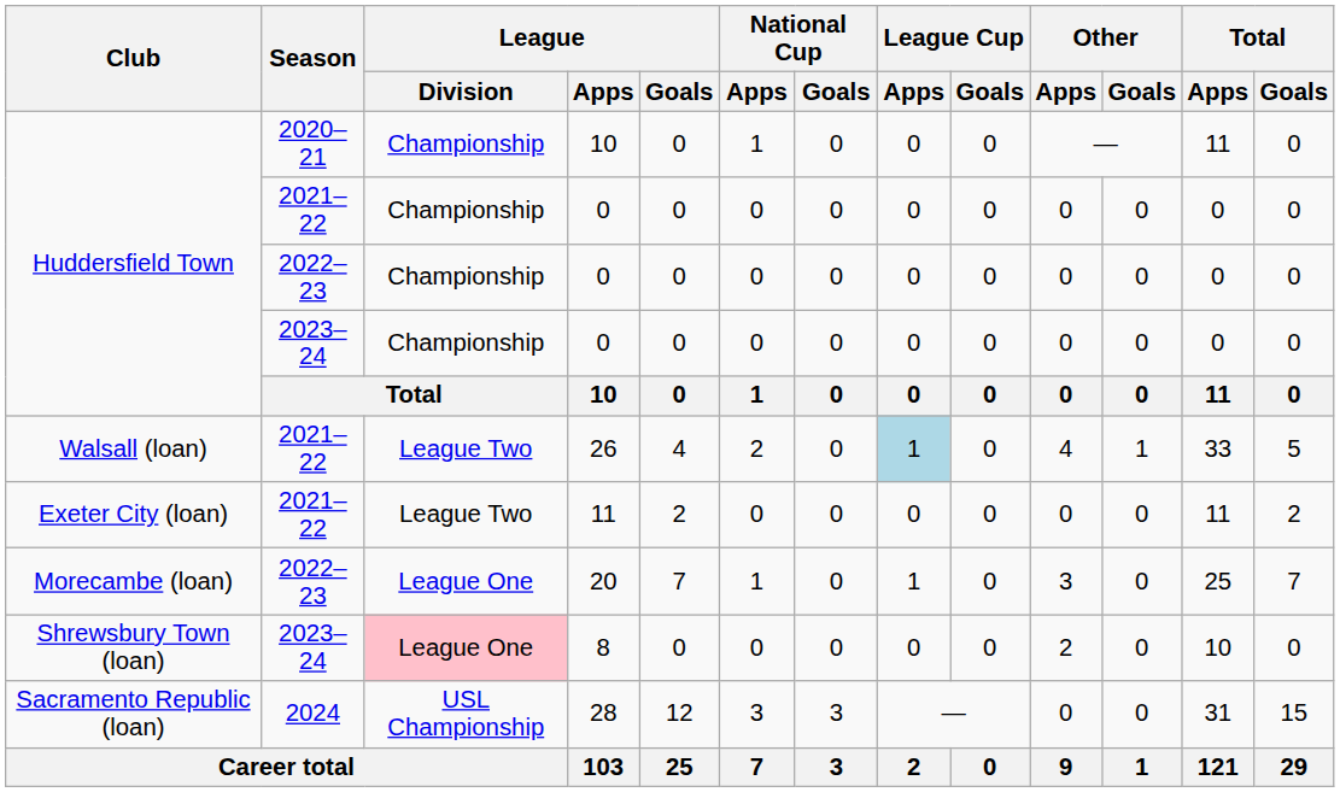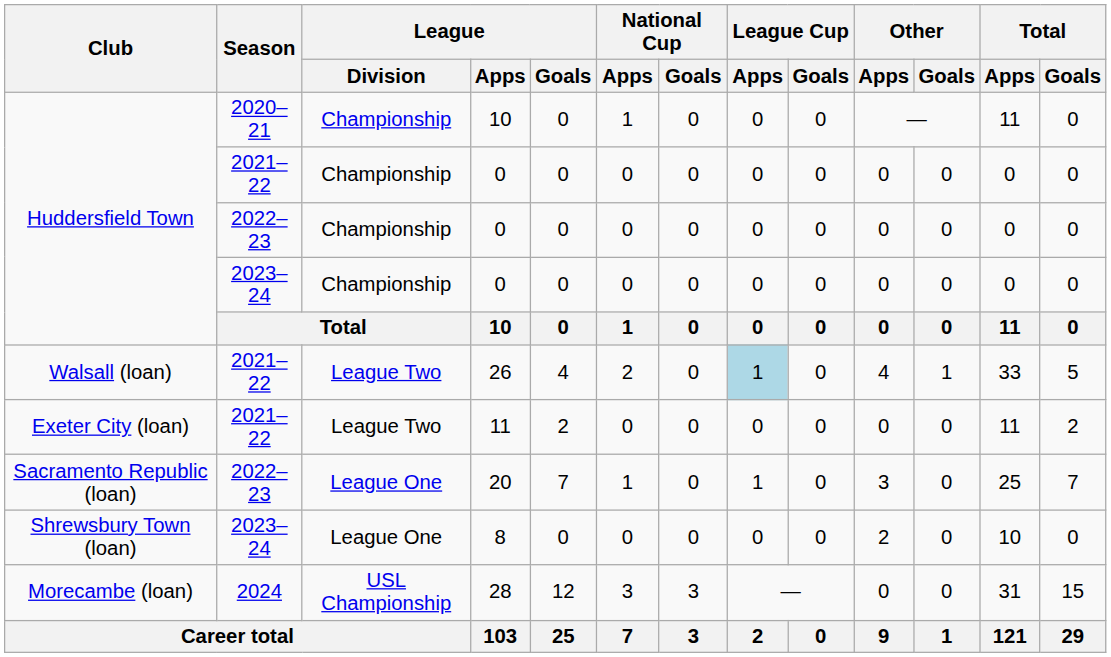20 | Club: Morecambe (loan) -> Sacramento Republic (loan)
8 | League / Division: pink background -> no background
28 | Club: Sacramento Republic (loan) -> Morecambe (loan)
